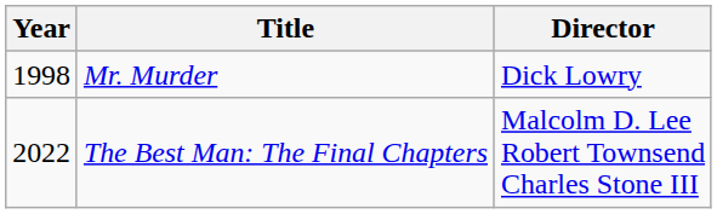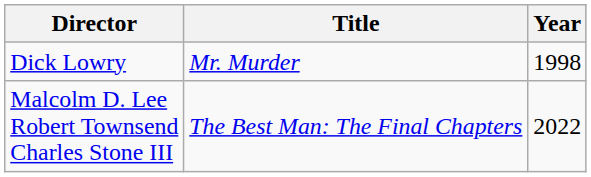columns swapped: Year <-> Director
